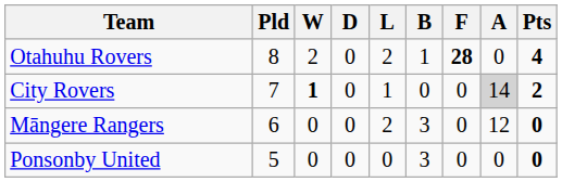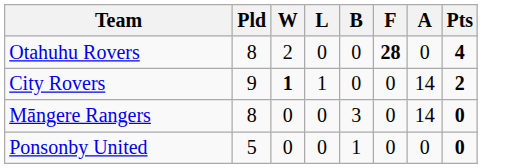- column: D | 0 | 0 | 0 | 0
Otahuhu Rovers | L: 2 -> 0
Otahuhu Rovers | B: 1 -> 0
City Rovers | Pld: 7 -> 9
City Rovers | A: lightgrey background -> no background
Māngere Rangers | Pld: 6 -> 8
Māngere Rangers | L: 2 -> 0
Māngere Rangers | A: 12 -> 14
Ponsonby United | B: 3 -> 1
